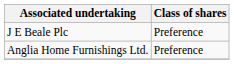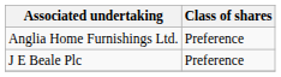rows swapped: J E Beale Plc <-> Anglia Home Furnishings Ltd.
